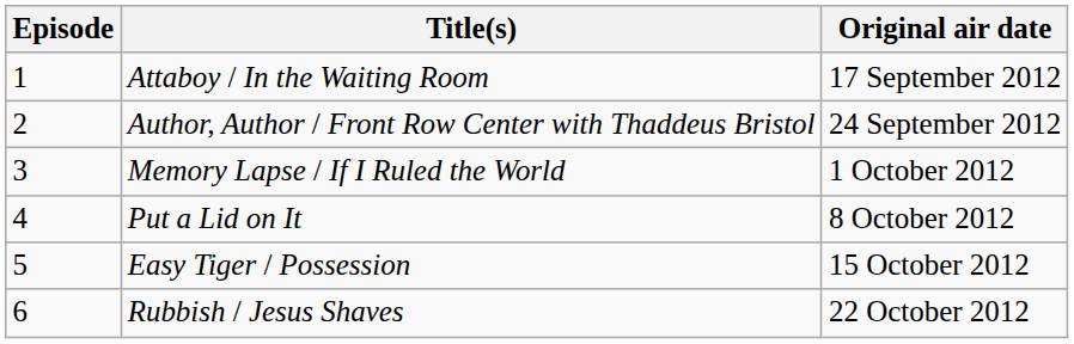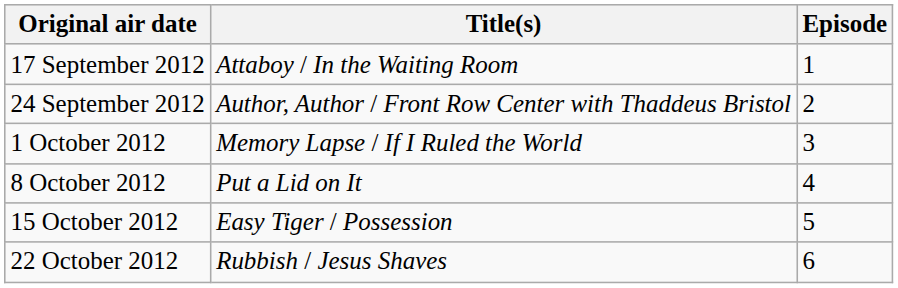columns swapped: Episode <-> Original air date
